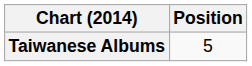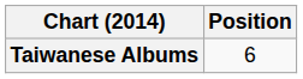Taiwanese Albums | Position: 5 -> 6
